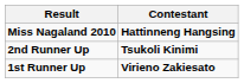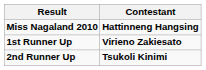rows swapped: 1st Runner Up <-> 2nd Runner Up
